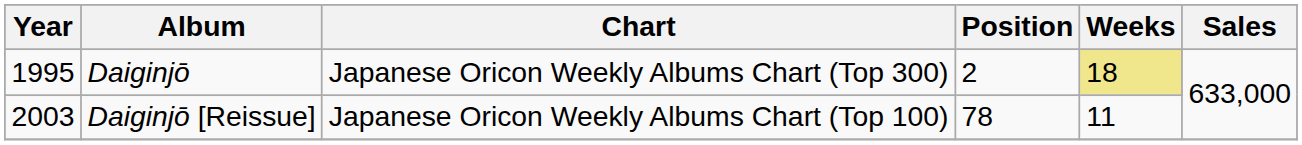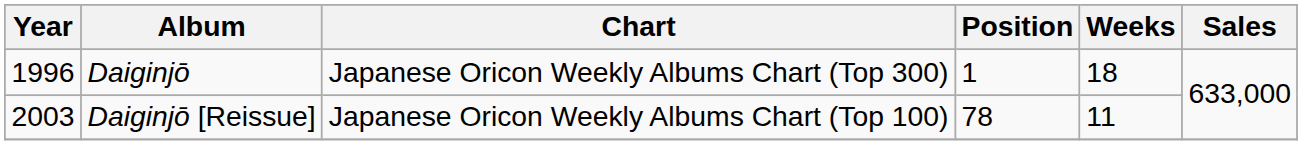Daiginjō | Year: 1995 -> 1996
Daiginjō | Position: 2 -> 1
Daiginjō | Weeks: khaki background -> no background
